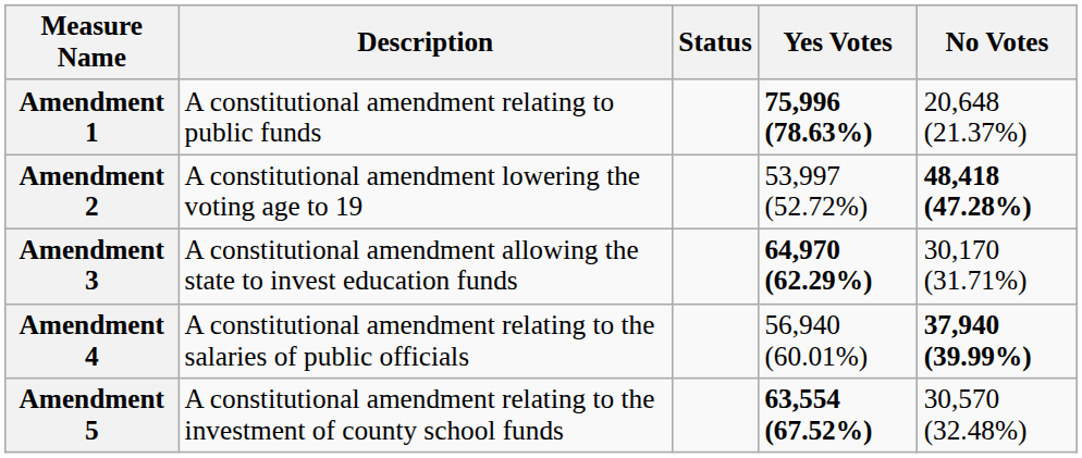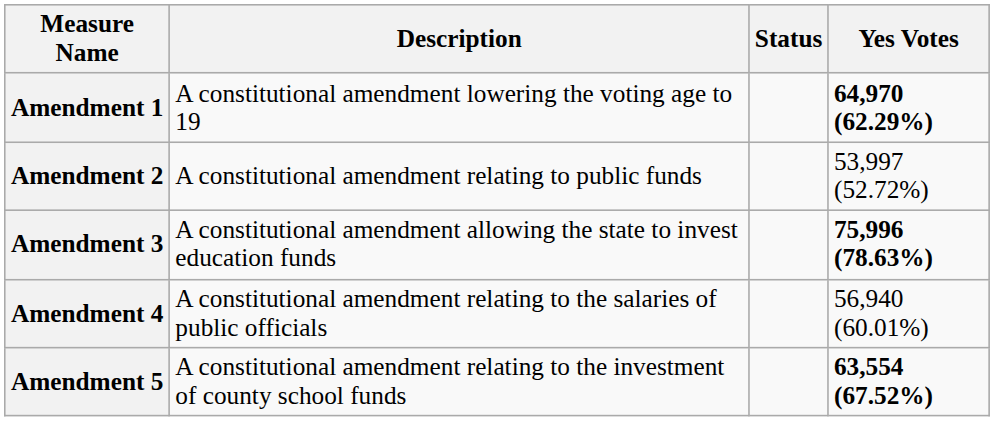- column: No Votes | 20,648 (21.37%) | 48,418 (47.28%) | 30,170 (31.71%) | 37,940 (39.99%) | 30,570 (32.48%)
Amendment 1 | Description: A constitutional amendment relating to public funds -> A constitutional amendment lowering the voting age to 19
Amendment 1 | Yes Votes: 75,996 (78.63%) -> 64,970 (62.29%)
Amendment 2 | Description: A constitutional amendment lowering the voting age to 19 -> A constitutional amendment relating to public funds
Amendment 3 | Yes Votes: 64,970 (62.29%) -> 75,996 (78.63%)
